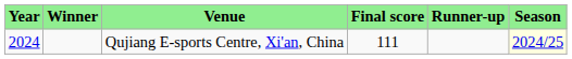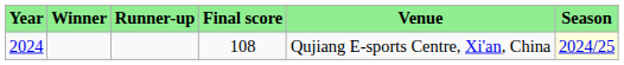columns swapped: Runner-up <-> Venue
2024 | Final score: 111 -> 108
